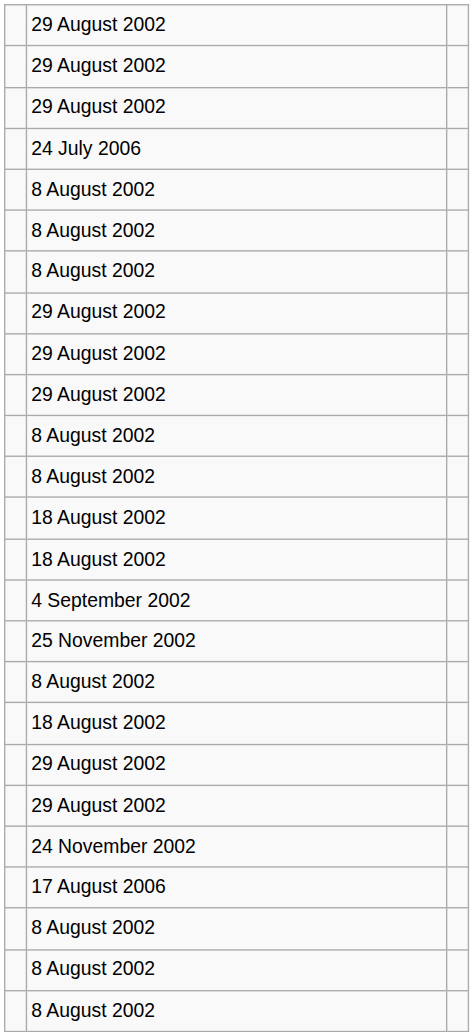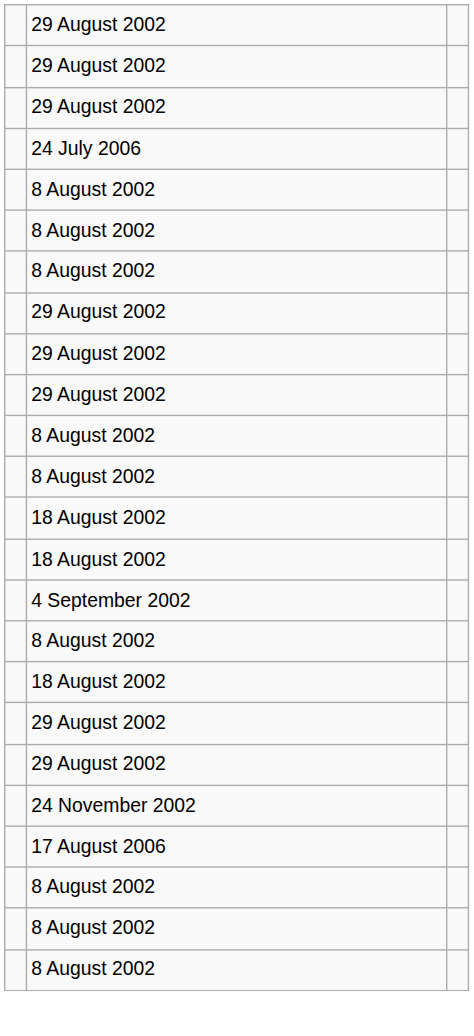- row: 25 November 2002
